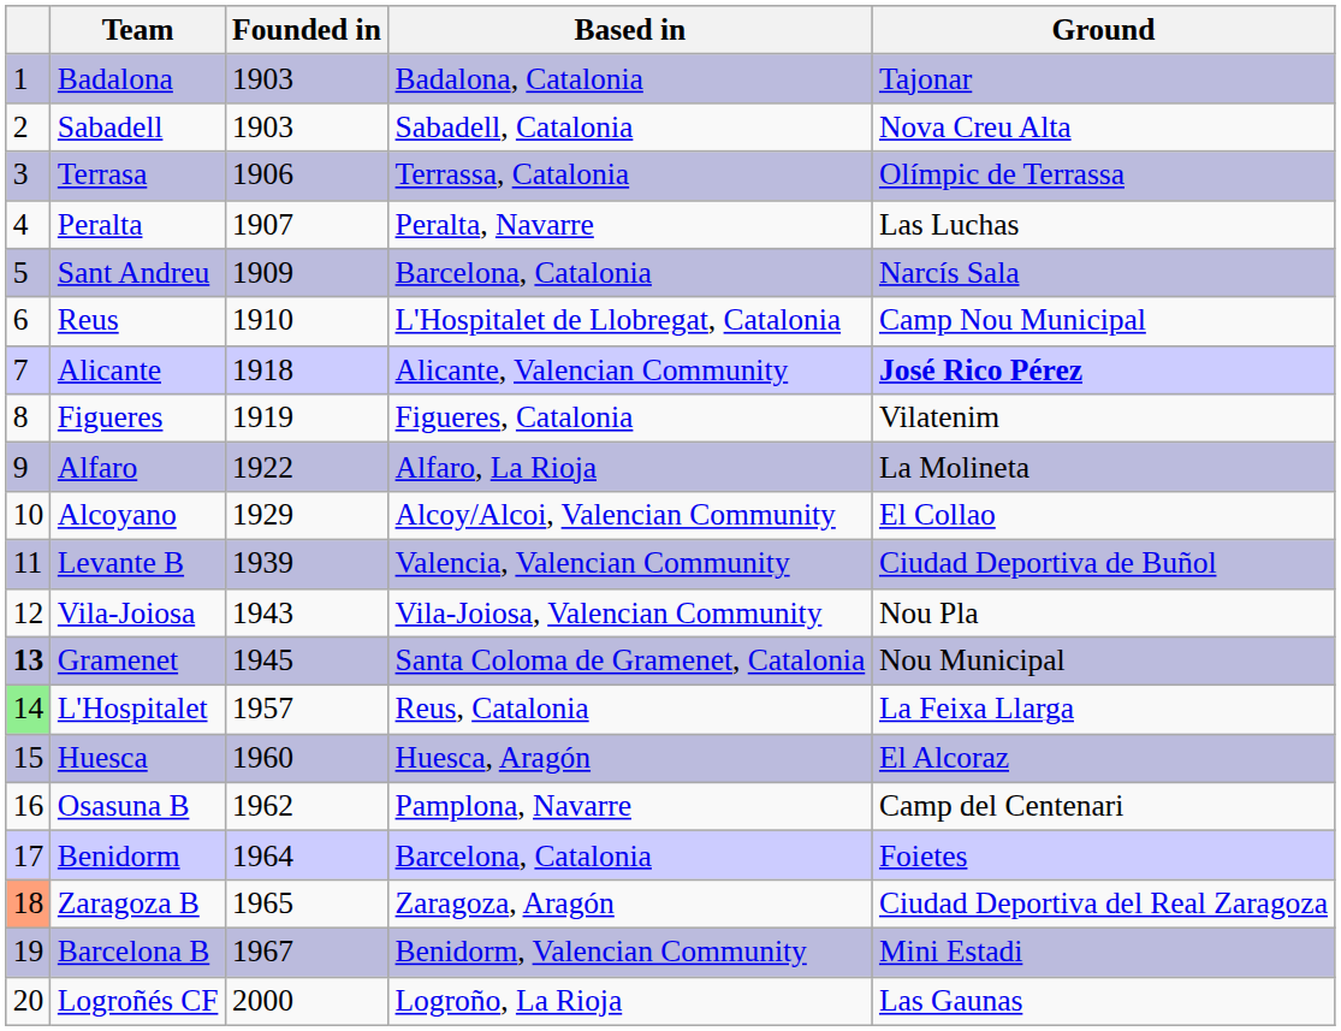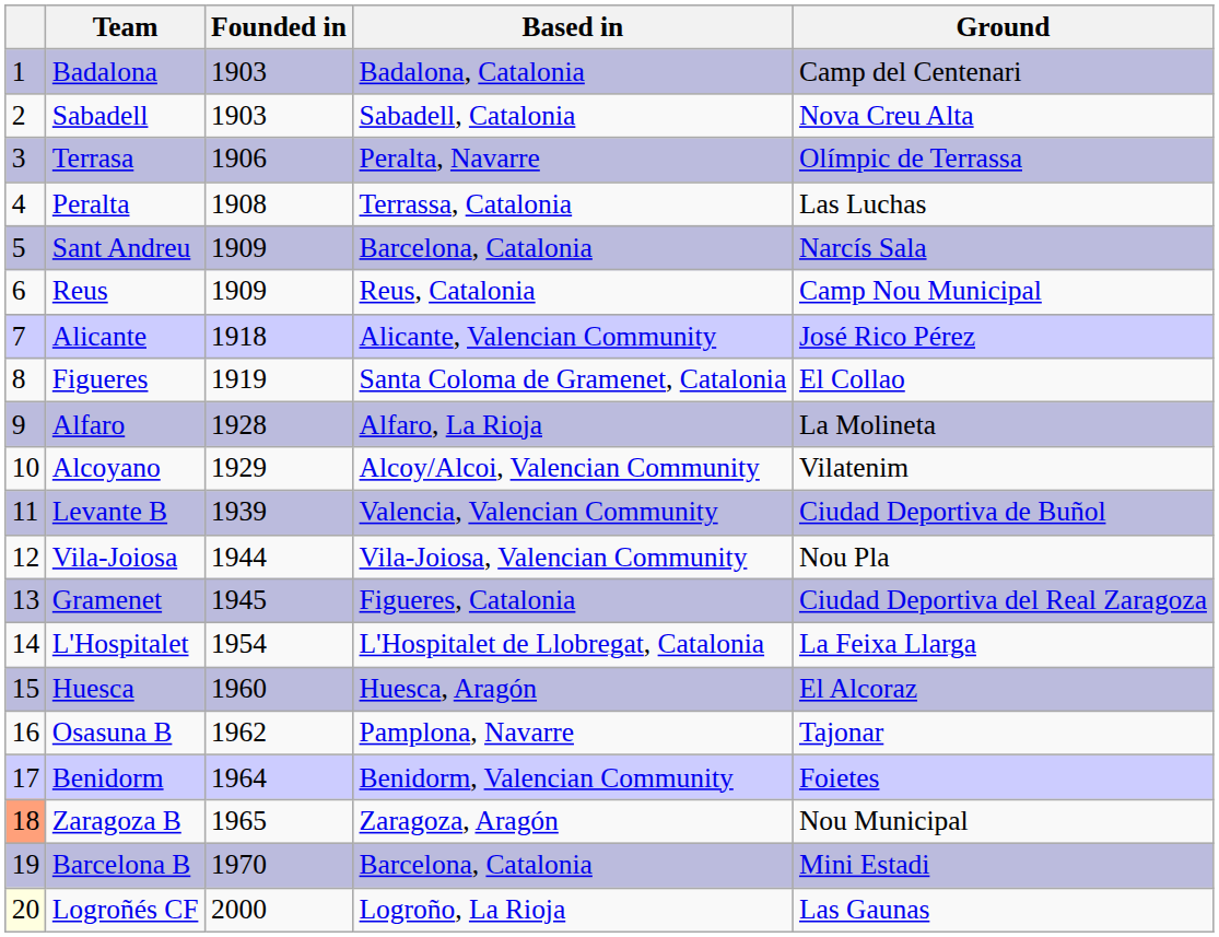Badalona | Ground: Tajonar -> Camp del Centenari
Terrasa | Based in: Terrassa, Catalonia -> Peralta, Navarre
Peralta | Founded in: 1907 -> 1908
Peralta | Based in: Peralta, Navarre -> Terrassa, Catalonia
Reus | Founded in: 1910 -> 1909
Reus | Based in: L'Hospitalet de Llobregat, Catalonia -> Reus, Catalonia
Alicante | Ground: bold -> normal
Figueres | Based in: Figueres, Catalonia -> Santa Coloma de Gramenet, Catalonia
Figueres | Ground: Vilatenim -> El Collao
Alfaro | Founded in: 1922 -> 1928
Alcoyano | Ground: El Collao -> Vilatenim
Vila-Joiosa | Founded in: 1943 -> 1944
Gramenet | column 1: bold -> normal
Gramenet | Based in: Santa Coloma de Gramenet, Catalonia -> Figueres, Catalonia
Gramenet | Ground: Nou Municipal -> Ciudad Deportiva del Real Zaragoza
L'Hospitalet | column 1: lightgreen background -> no background
L'Hospitalet | Founded in: 1957 -> 1954
L'Hospitalet | Based in: Reus, Catalonia -> L'Hospitalet de Llobregat, Catalonia
Osasuna B | Ground: Camp del Centenari -> Tajonar
Benidorm | Based in: Barcelona, Catalonia -> Benidorm, Valencian Community
Zaragoza B | Ground: Ciudad Deportiva del Real Zaragoza -> Nou Municipal
Barcelona B | Founded in: 1967 -> 1970
Barcelona B | Based in: Benidorm, Valencian Community -> Barcelona, Catalonia
Logroñés CF | column 1: no background -> lightyellow background
